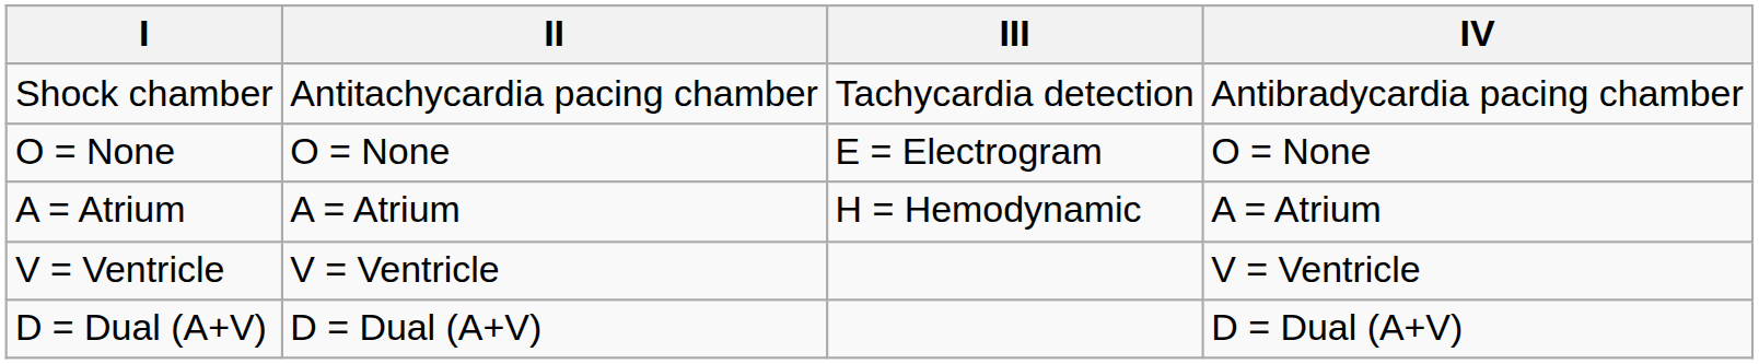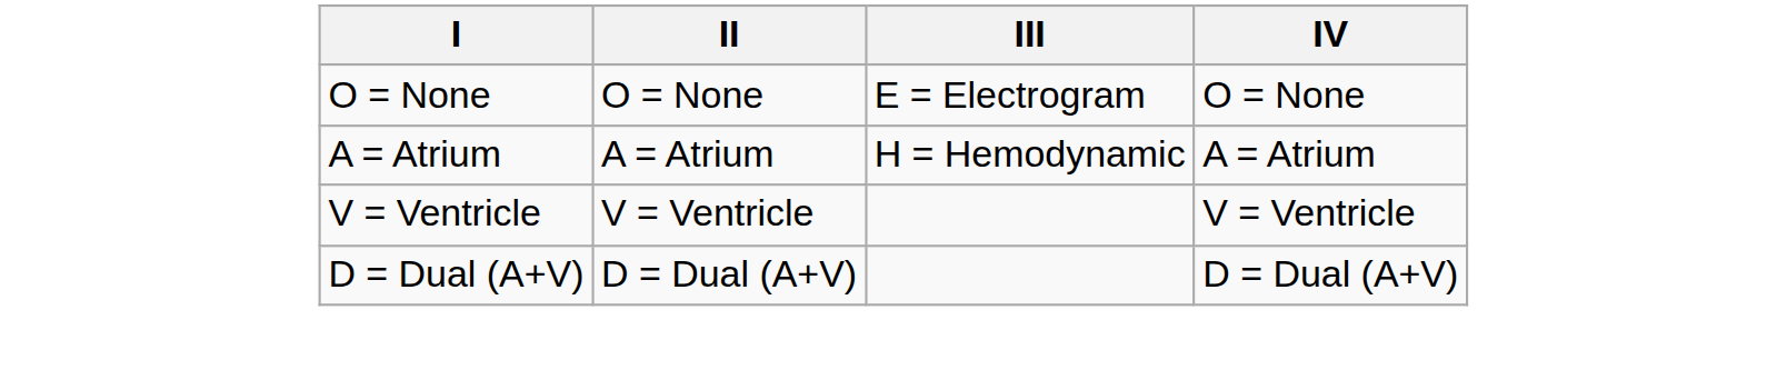- row: Shock chamber | Antitachycardia pacing chamber | Tachycardia detection | Antibradycardia pacing chamber
